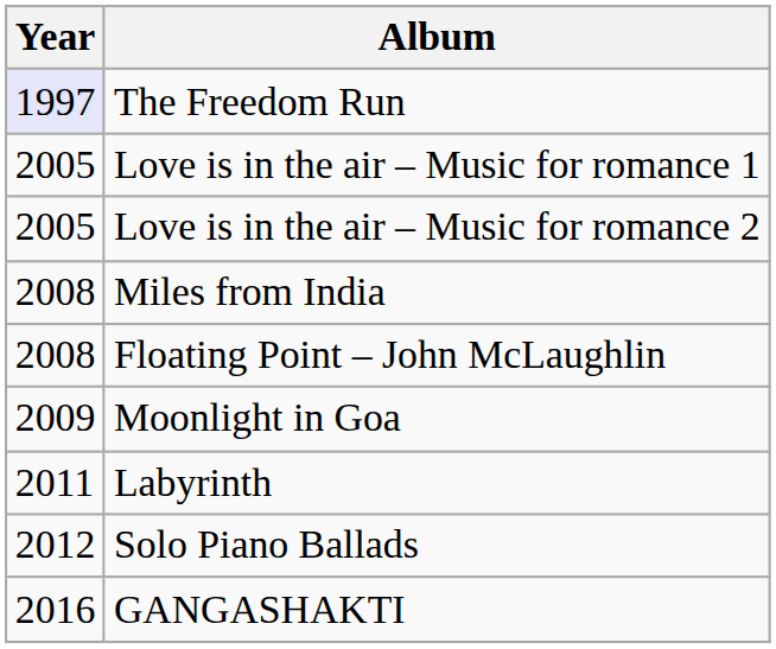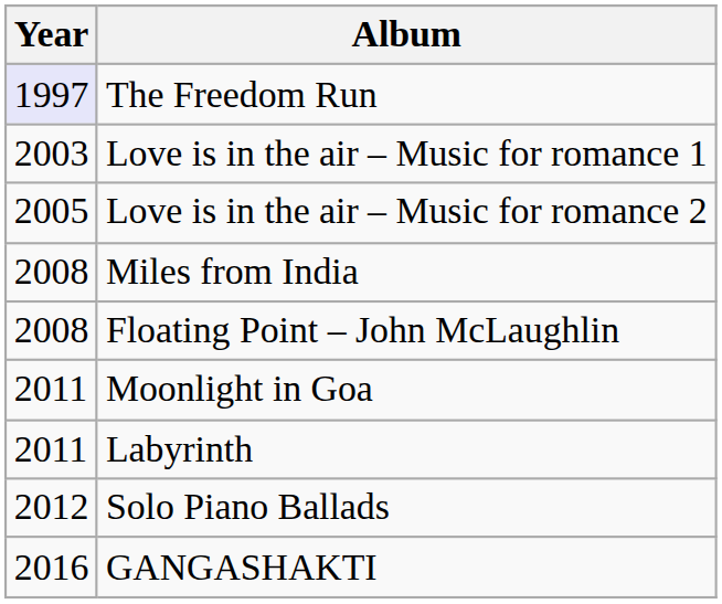Love is in the air – Music for romance 1 | Year: 2005 -> 2003
Moonlight in Goa | Year: 2009 -> 2011
